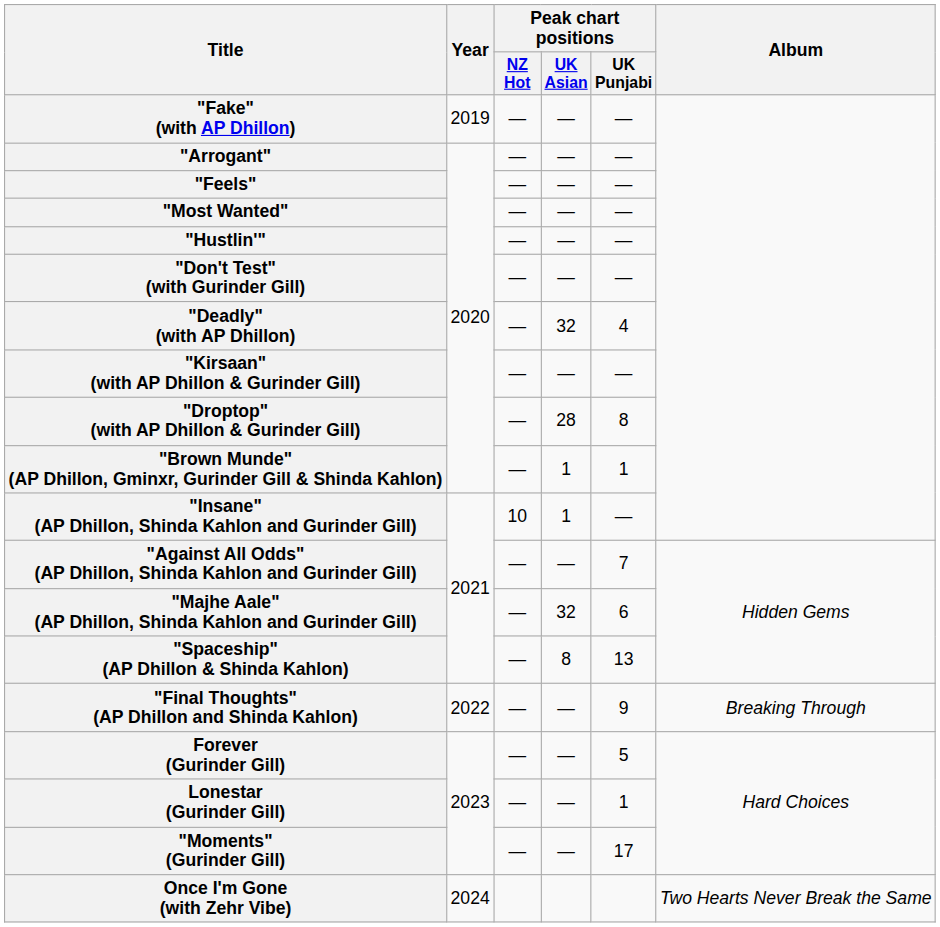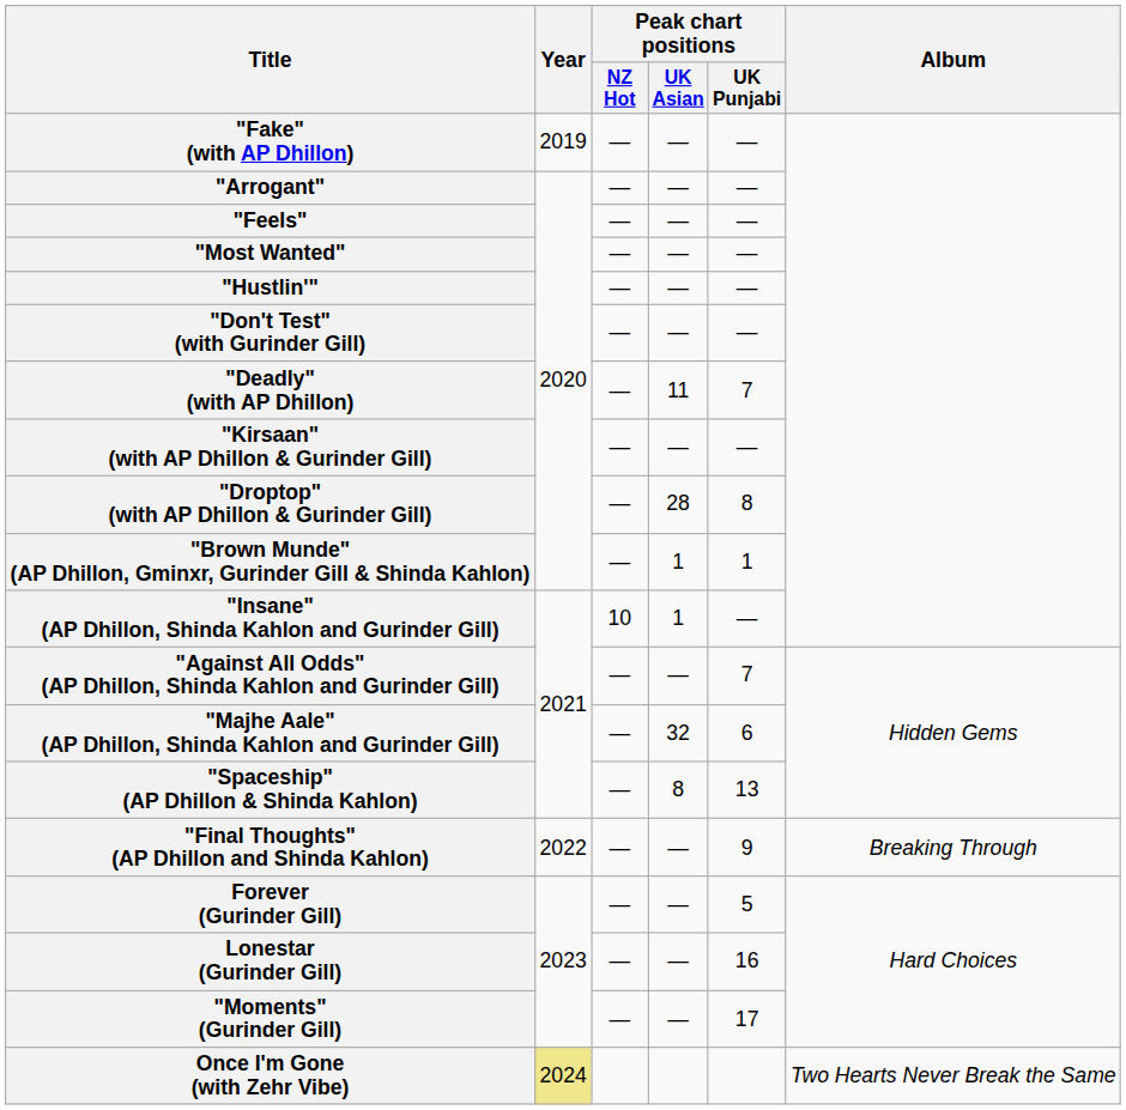"Deadly" (with AP Dhillon) | Peak chart positions / UK Asian: 32 -> 11
"Deadly" (with AP Dhillon) | Peak chart positions / UK Punjabi: 4 -> 7
Lonestar (Gurinder Gill) | Peak chart positions / UK Punjabi: 1 -> 16
Once I'm Gone (with Zehr Vibe) | Year: no background -> khaki background
